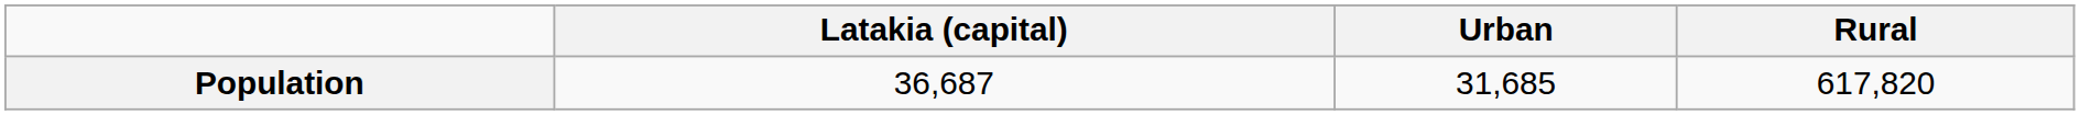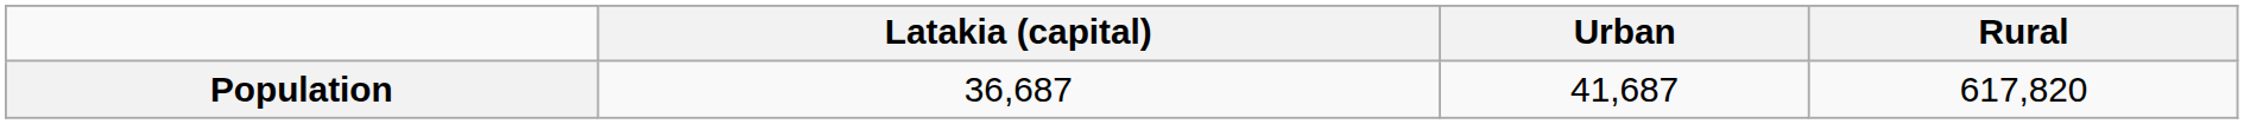Population | Urban: 31,685 -> 41,687
